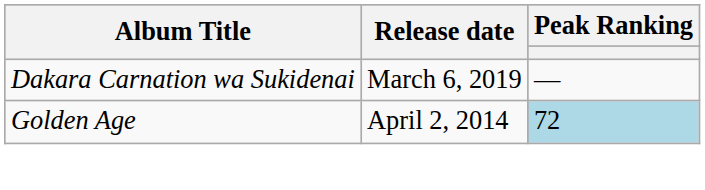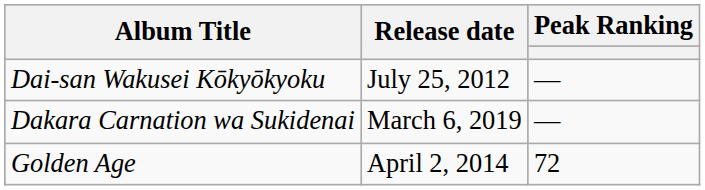+ row: Dai-san Wakusei Kōkyōkyoku | July 25, 2012 | —
Golden Age | Peak Ranking: lightblue background -> no background
